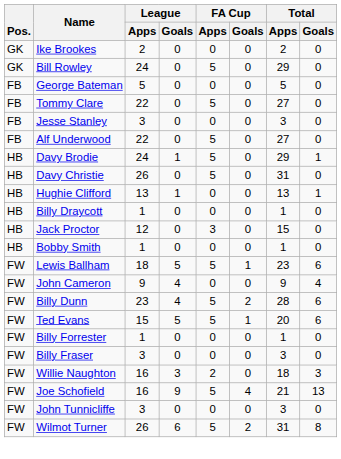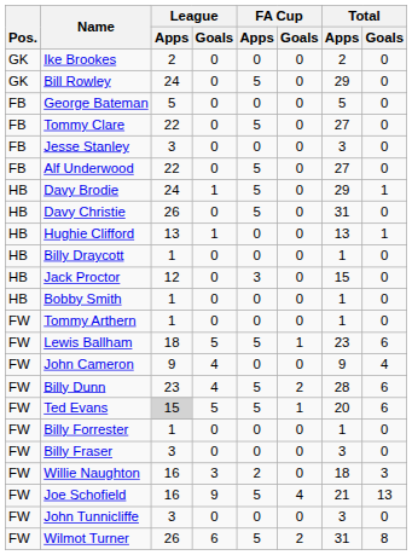+ row: FW | Tommy Arthern | 1 | 0 | 0 | 0 | 1 | 0
Ted Evans | League / Apps: no background -> lightgrey background
